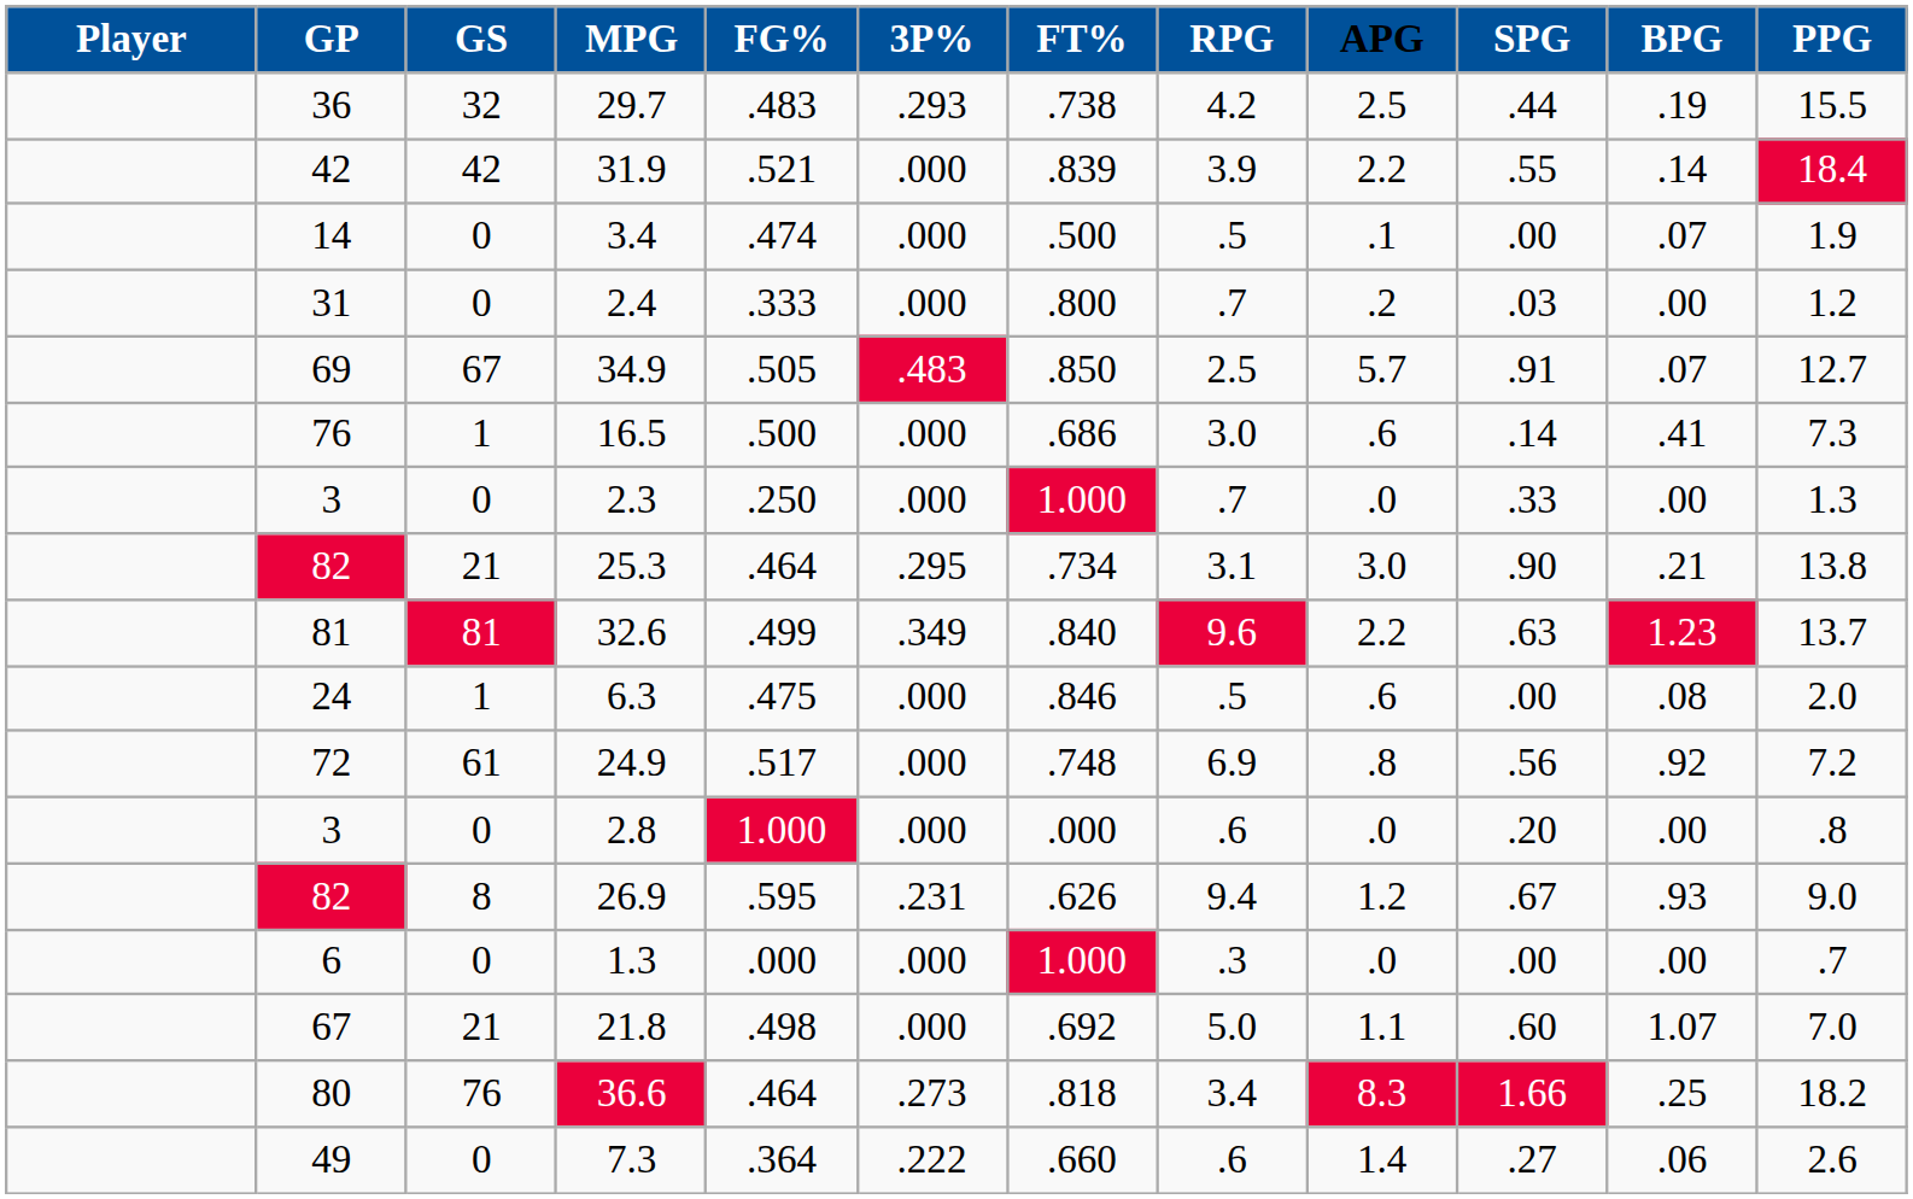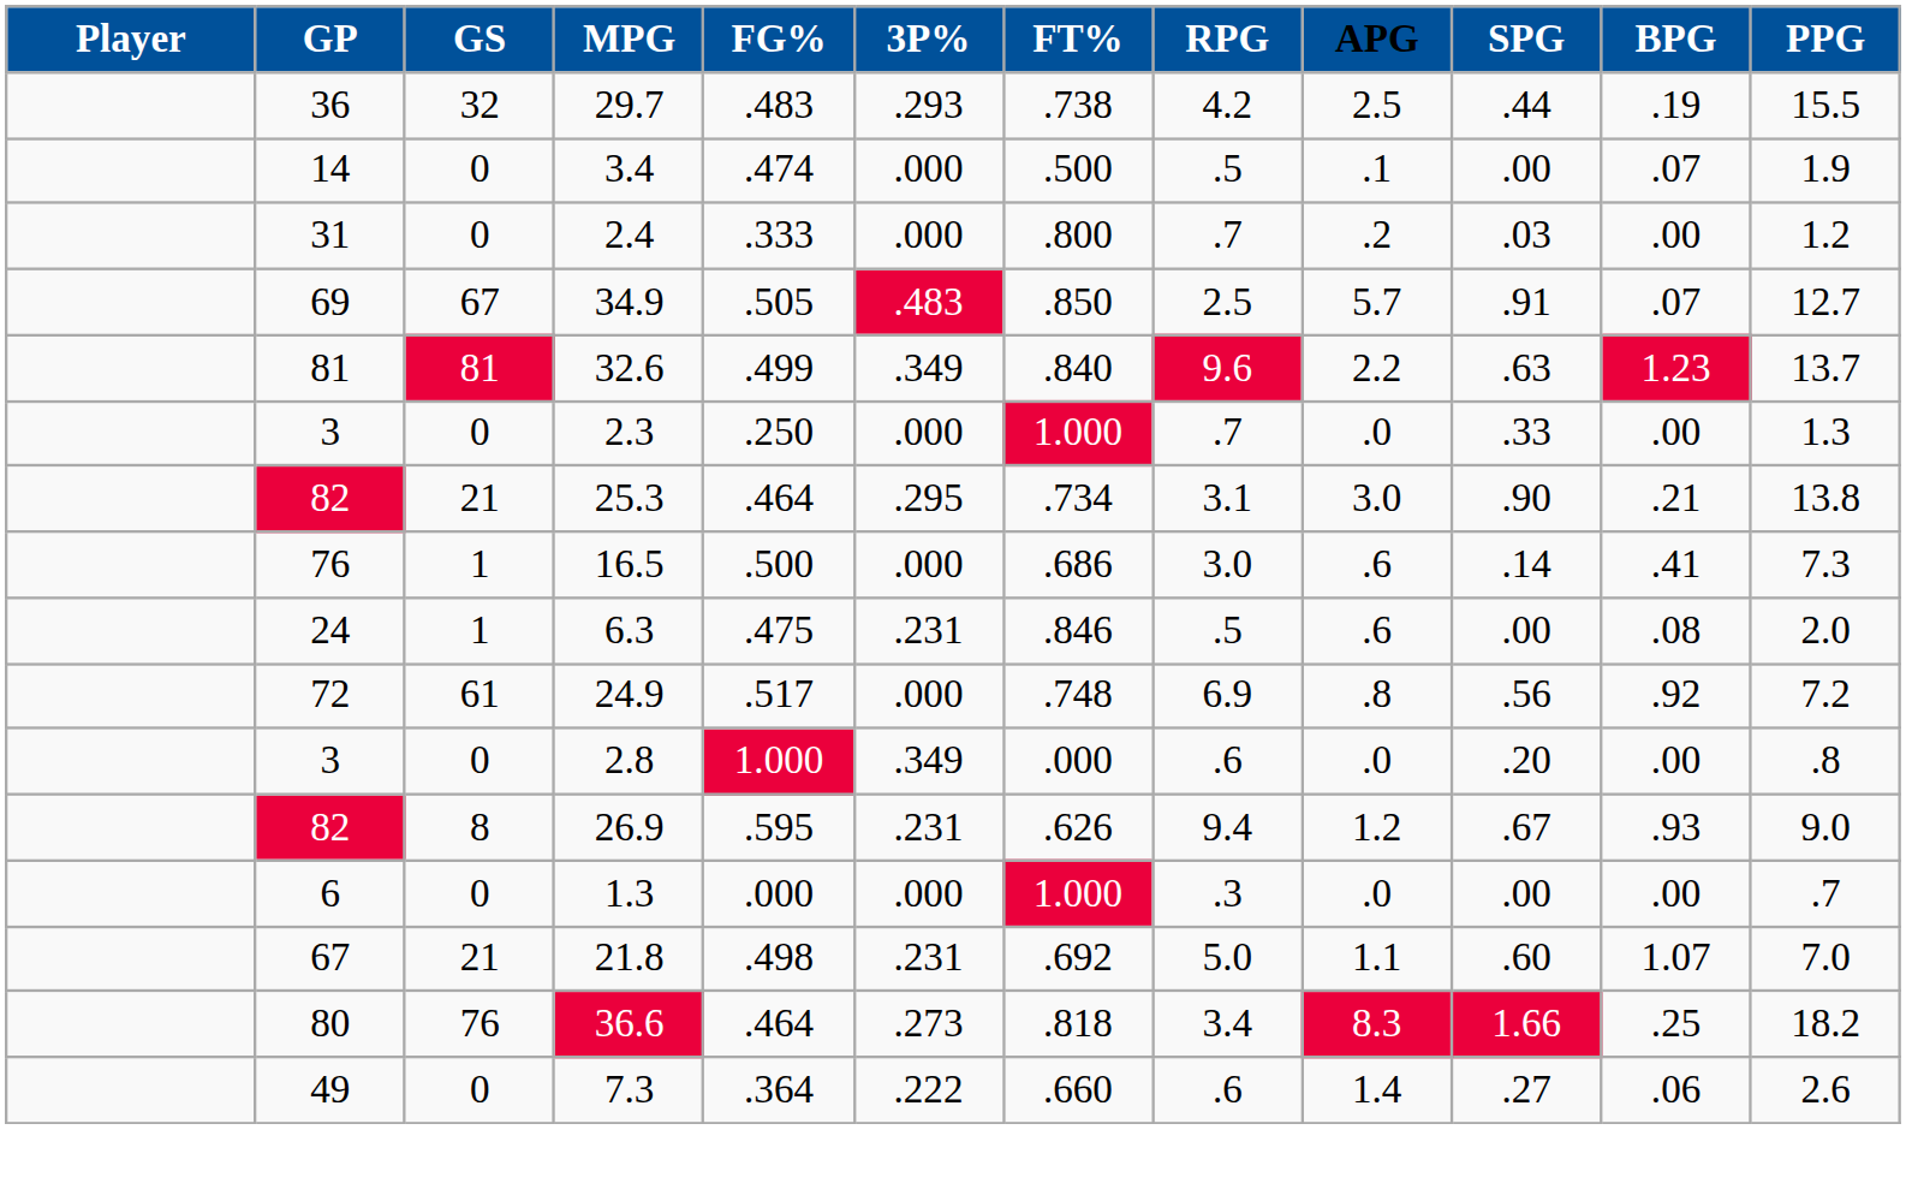- row: 42 | 42 | 31.9 | .521 | .000 | .839 | 3.9 | 2.2 | .55 | .14 | 18.4
rows swapped: 16.5 <-> 32.6
6.3 | 3P%: .000 -> .231
2.8 | 3P%: .000 -> .349
21.8 | 3P%: .000 -> .231
